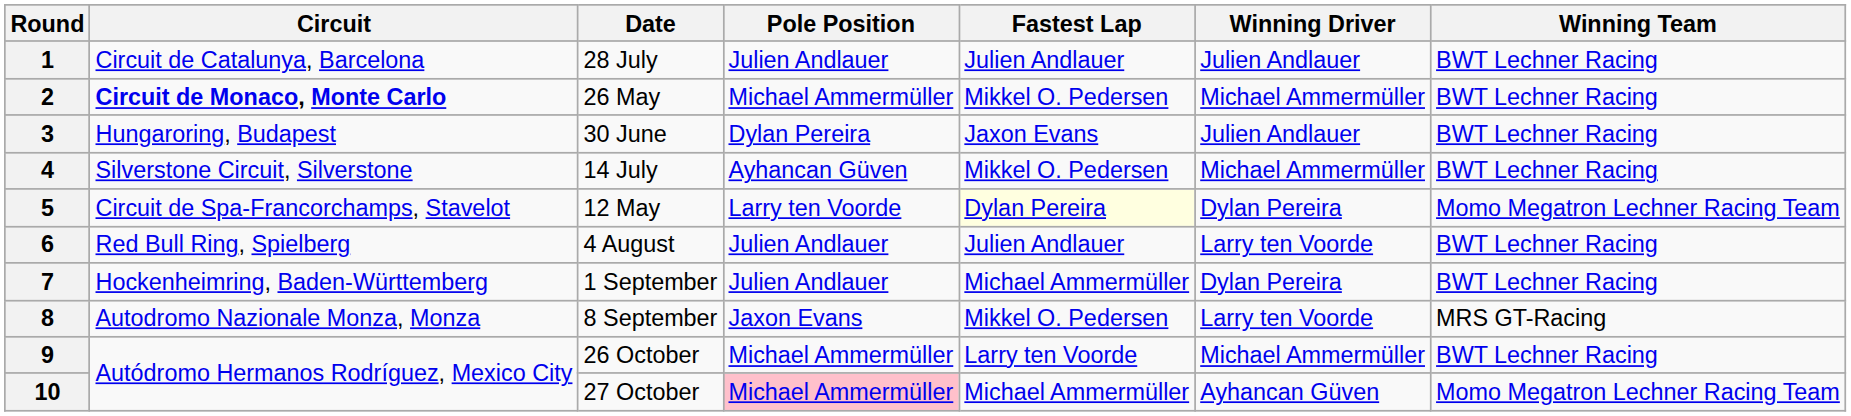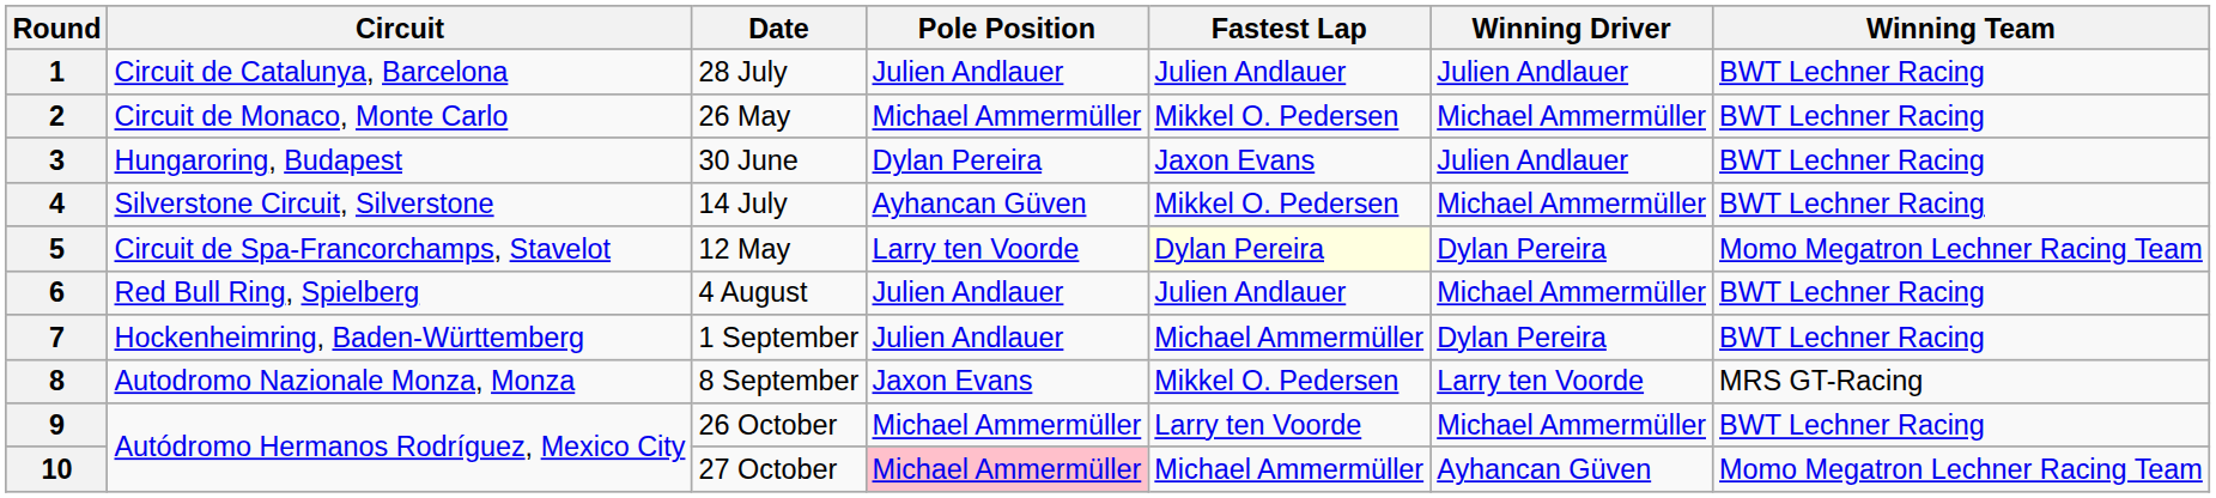2 | Circuit: bold -> normal
6 | Winning Driver: Larry ten Voorde -> Michael Ammermüller
